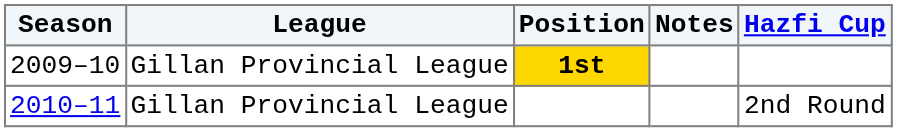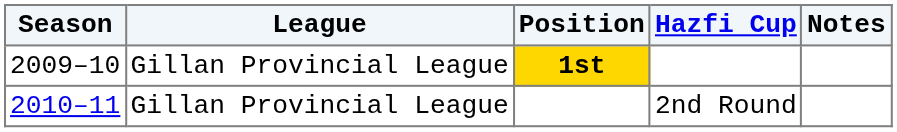columns swapped: Hazfi Cup <-> Notes
